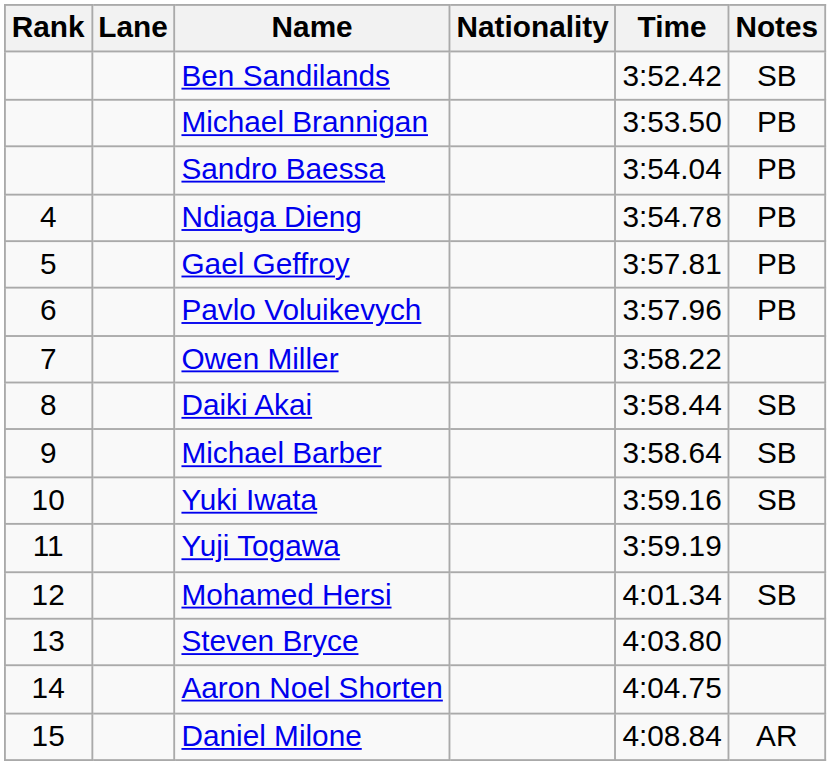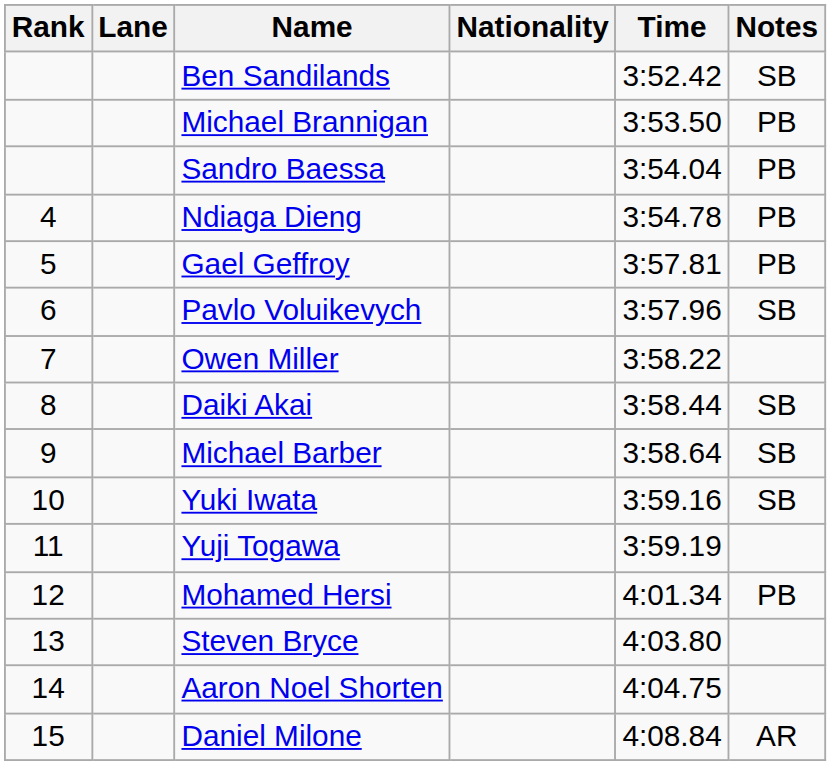Pavlo Voluikevych | Notes: PB -> SB
Mohamed Hersi | Notes: SB -> PB
